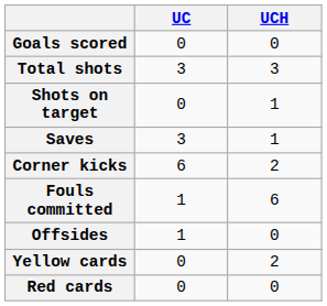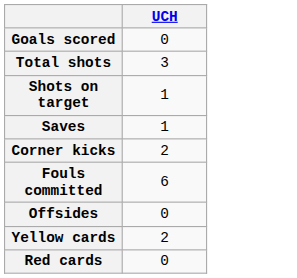- column: UC | 0 | 3 | 0 | 3 | 6 | 1 | 1 | 0 | 0
